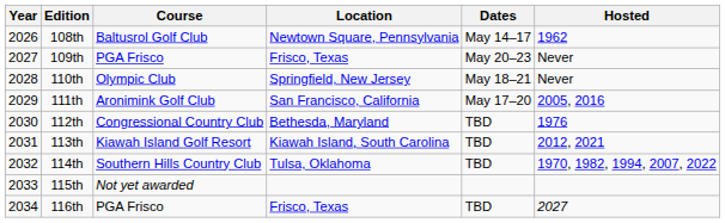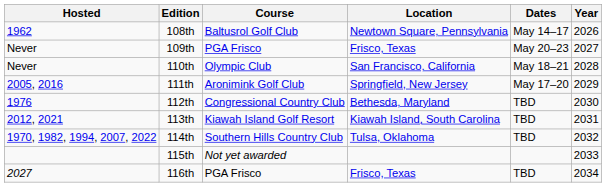columns swapped: Year <-> Hosted
110th | Location: Springfield, New Jersey -> San Francisco, California
111th | Location: San Francisco, California -> Springfield, New Jersey
